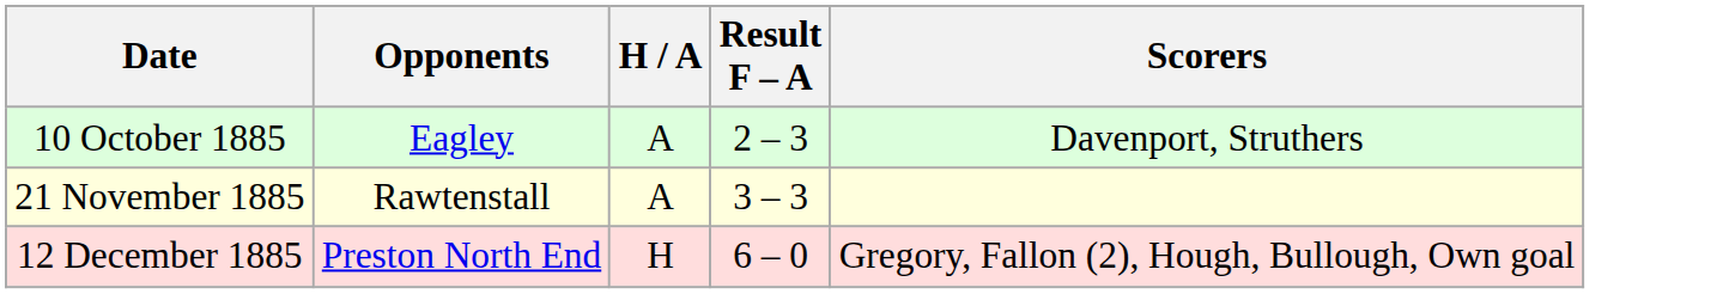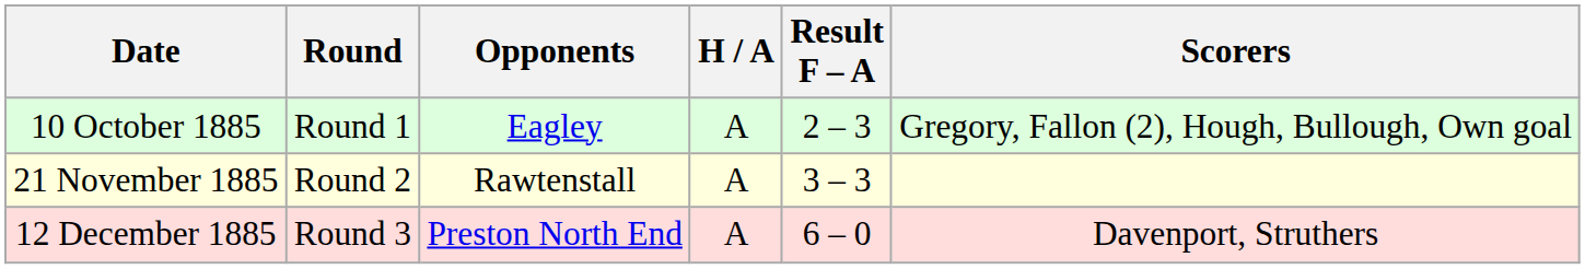+ column: Round | Round 1 | Round 2 | Round 3
10 October 1885 | Scorers: Davenport, Struthers -> Gregory, Fallon (2), Hough, Bullough, Own goal
12 December 1885 | H / A: H -> A
12 December 1885 | Scorers: Gregory, Fallon (2), Hough, Bullough, Own goal -> Davenport, Struthers
